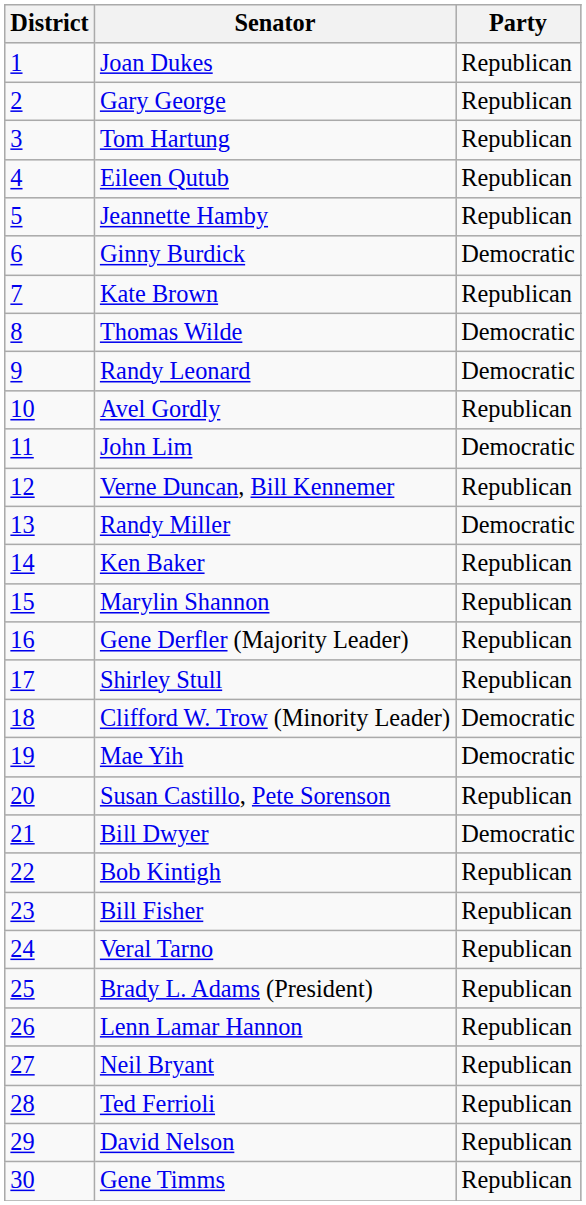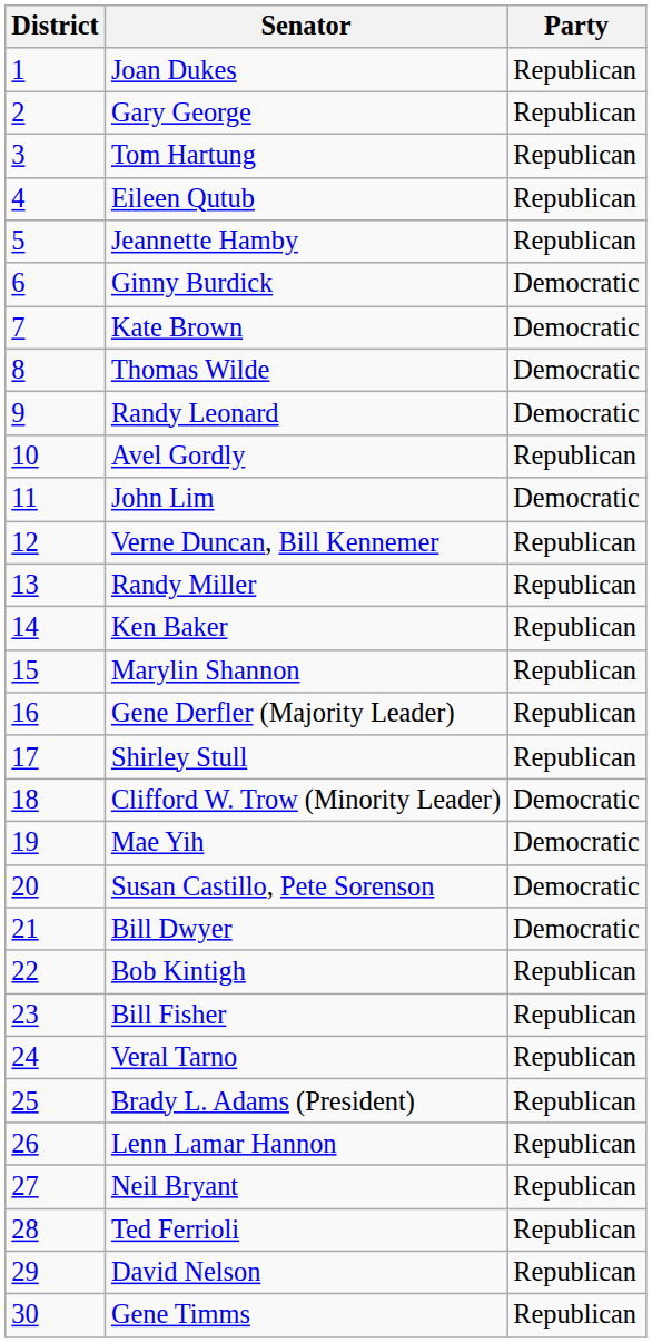Kate Brown | Party: Republican -> Democratic
Randy Miller | Party: Democratic -> Republican
Susan Castillo, Pete Sorenson | Party: Republican -> Democratic
